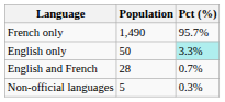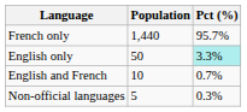French only | Population: 1,490 -> 1,440
English and French | Population: 28 -> 10
